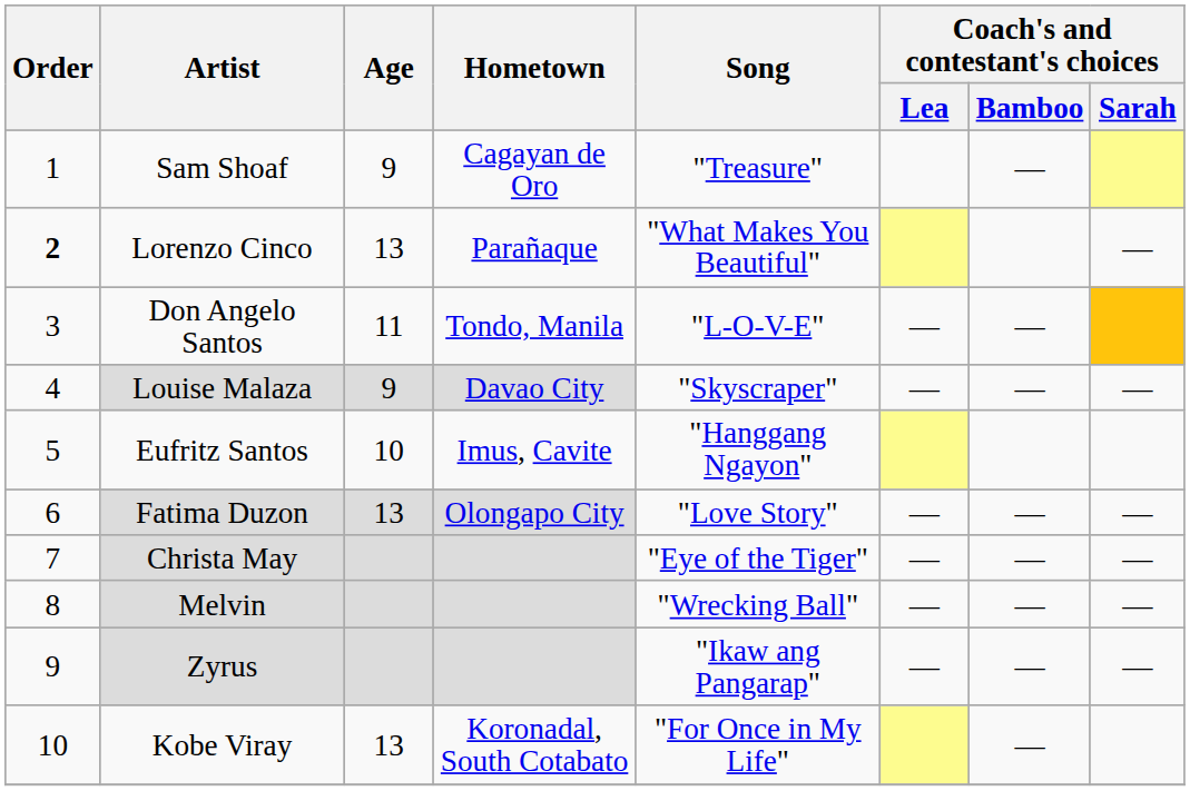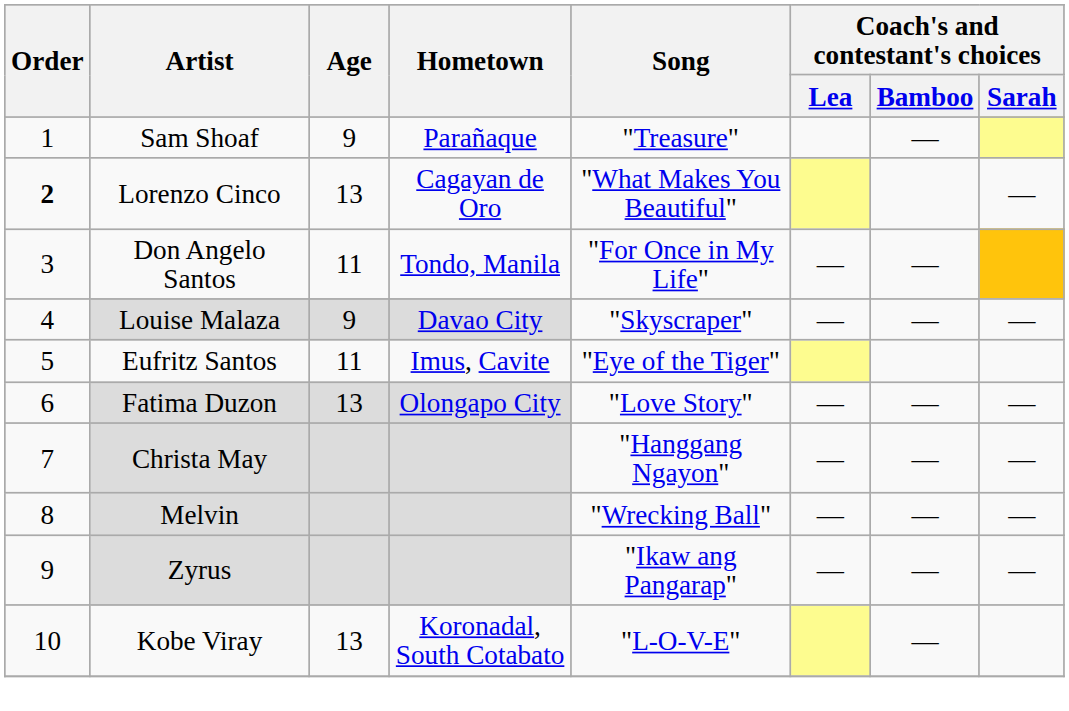Sam Shoaf | Hometown: Cagayan de Oro -> Parañaque
Lorenzo Cinco | Hometown: Parañaque -> Cagayan de Oro
Don Angelo Santos | Song: "L-O-V-E" -> "For Once in My Life"
Eufritz Santos | Age: 10 -> 11
Eufritz Santos | Song: "Hanggang Ngayon" -> "Eye of the Tiger"
Christa May | Song: "Eye of the Tiger" -> "Hanggang Ngayon"
Kobe Viray | Song: "For Once in My Life" -> "L-O-V-E"
